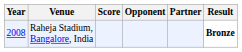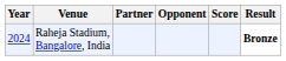columns swapped: Partner <-> Score
Raheja Stadium, Bangalore, India | Year: 2008 -> 2024
